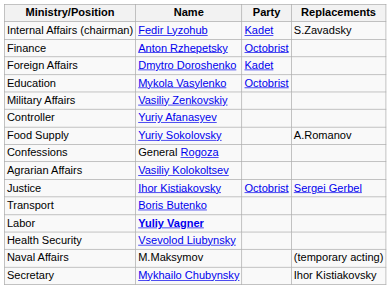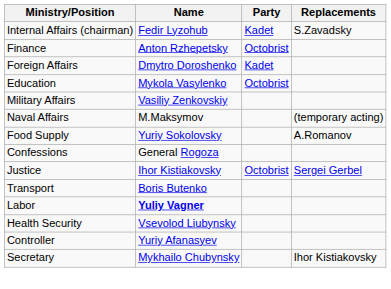rows swapped: Naval Affairs <-> Controller
- row: Agrarian Affairs | Vasiliy Kolokoltsev
